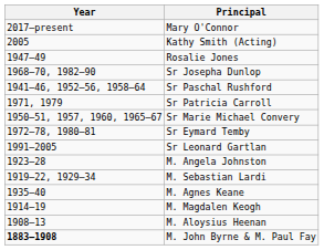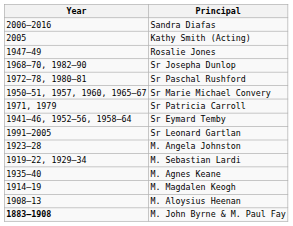- row: 2017–present | Mary O'Connor
+ row: 2006–2016 | Sandra Diafas
Sr Paschal Rushford | Year: 1941–46, 1952–56, 1958–64 -> 1972–78, 1980–81
rows swapped: Sr Patricia Carroll <-> Sr Marie Michael Convery
Sr Eymard Temby | Year: 1972–78, 1980–81 -> 1941–46, 1952–56, 1958–64
